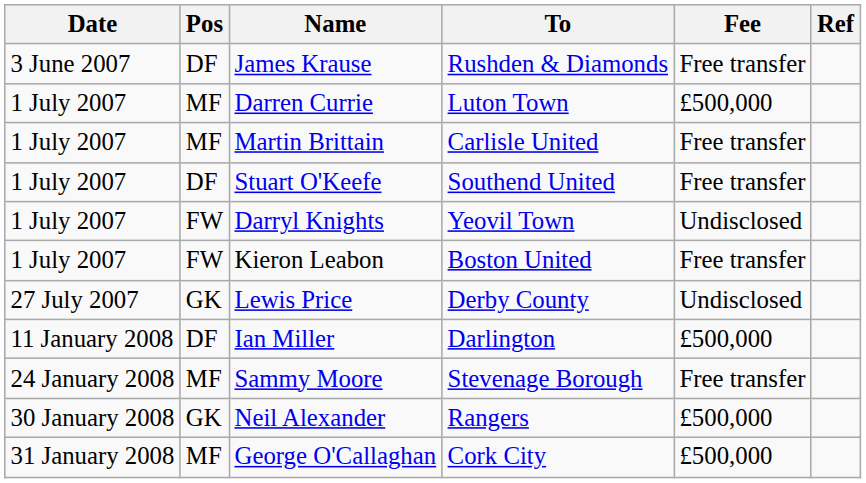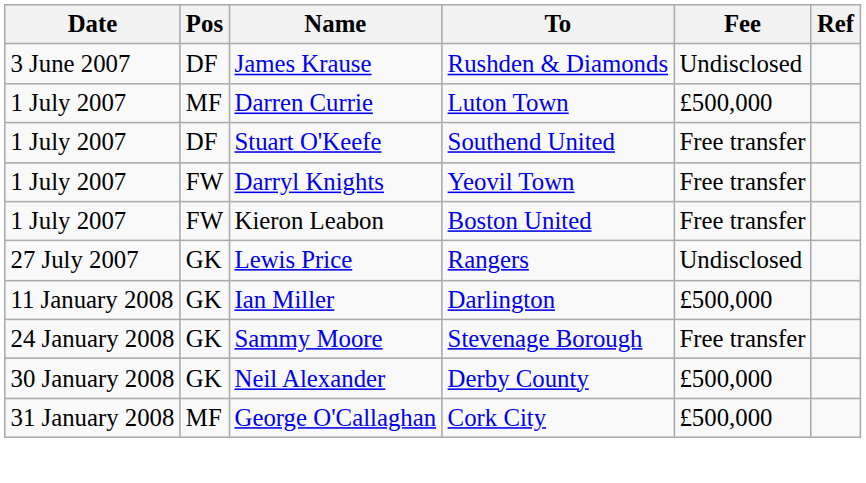James Krause | Fee: Free transfer -> Undisclosed
- row: 1 July 2007 | MF | Martin Brittain | Carlisle United | Free transfer
Darryl Knights | Fee: Undisclosed -> Free transfer
Lewis Price | To: Derby County -> Rangers
Ian Miller | Pos: DF -> GK
Sammy Moore | Pos: MF -> GK
Neil Alexander | To: Rangers -> Derby County
